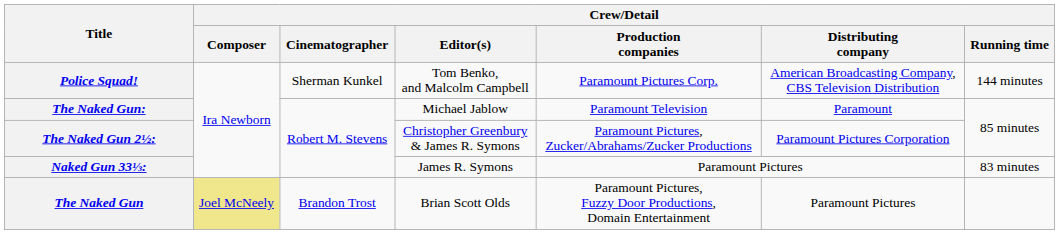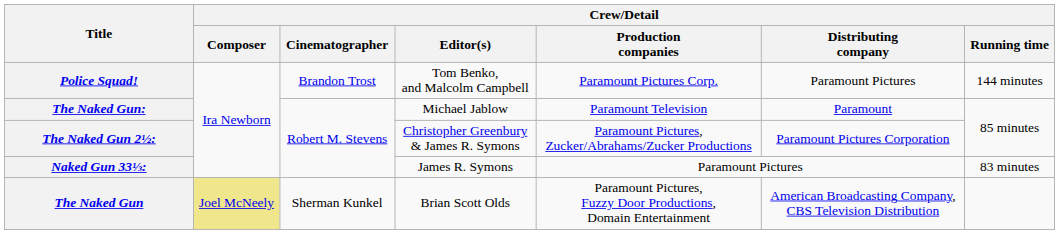Police Squad! | Crew/Detail / Cinematographer: Sherman Kunkel -> Brandon Trost
Police Squad! | Crew/Detail / Distributing company: American Broadcasting Company, CBS Television Distribution -> Paramount Pictures
The Naked Gun | Crew/Detail / Cinematographer: Brandon Trost -> Sherman Kunkel
The Naked Gun | Crew/Detail / Distributing company: Paramount Pictures -> American Broadcasting Company, CBS Television Distribution
